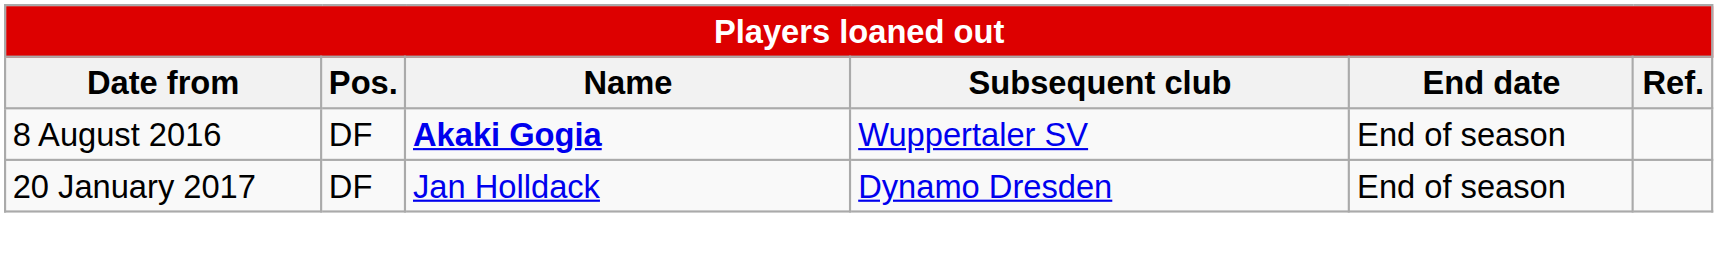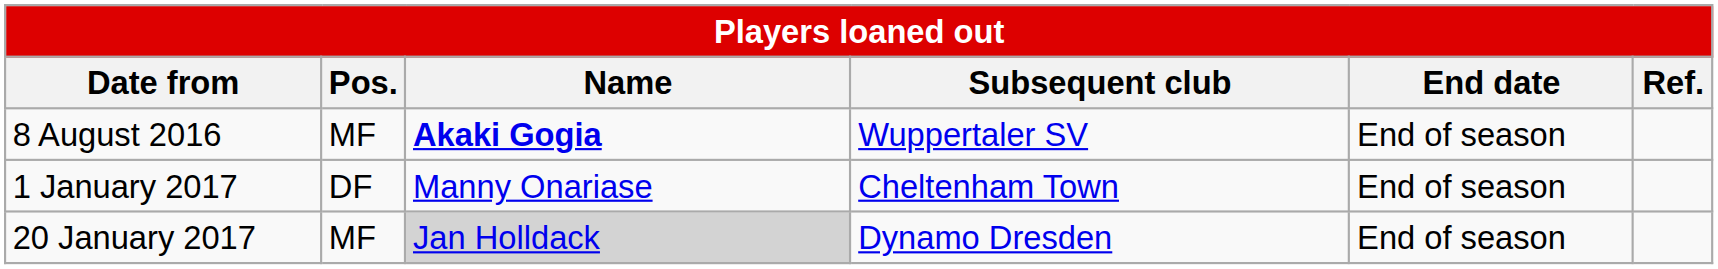8 August 2016 | Pos.: DF -> MF
+ row: 1 January 2017 | DF | Manny Onariase | Cheltenham Town | End of season
20 January 2017 | Pos.: DF -> MF
20 January 2017 | Name: no background -> lightgrey background
